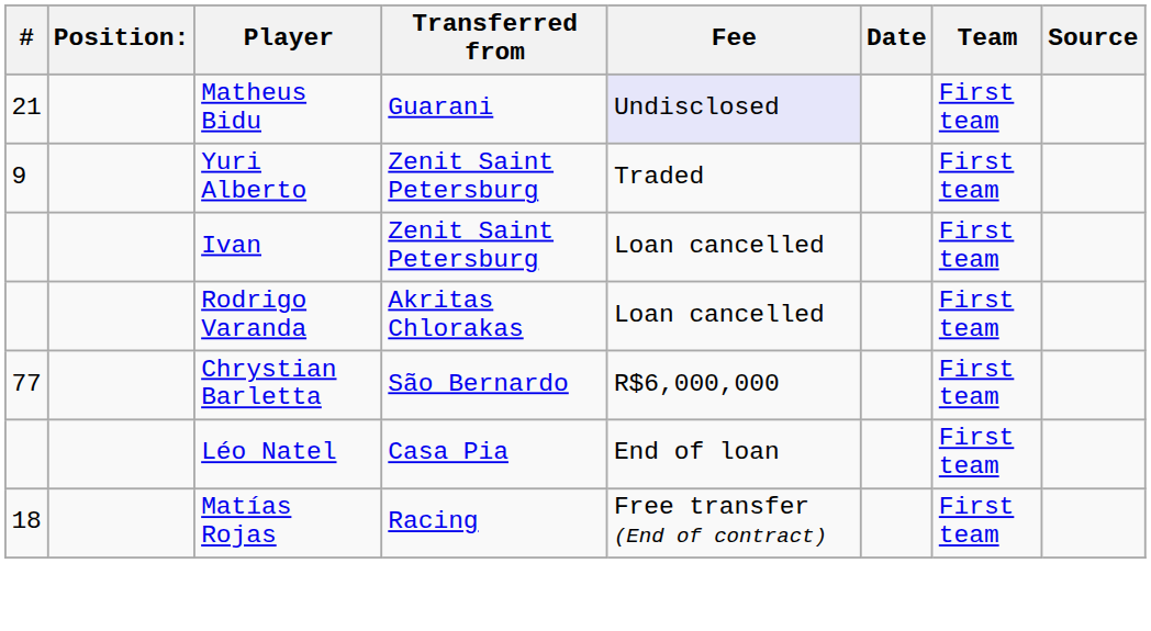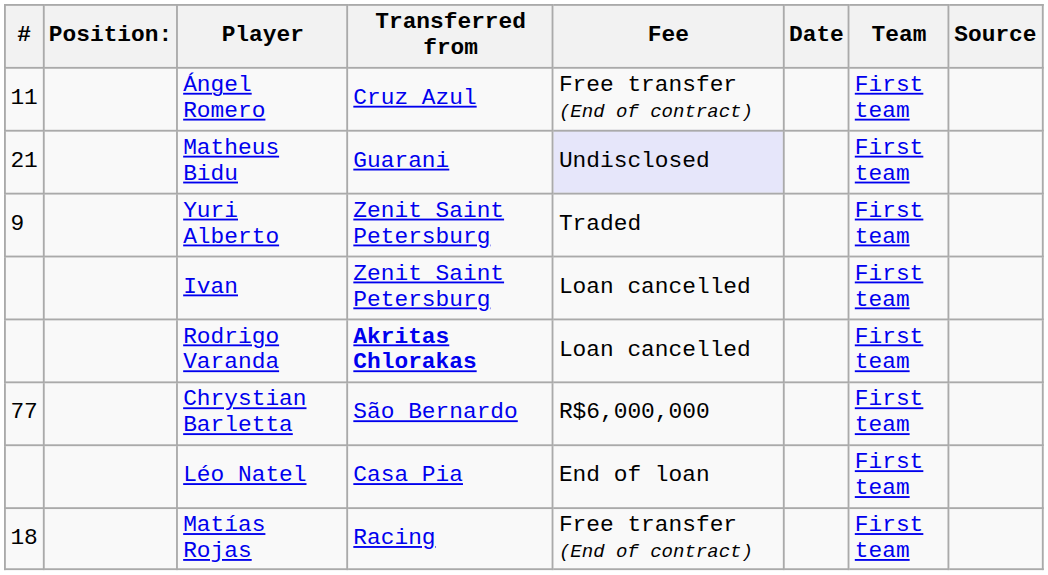+ row: 11 | Ángel Romero | Cruz Azul | Free transfer (End of contract) | First team
Rodrigo Varanda | Transferred from: normal -> bold
